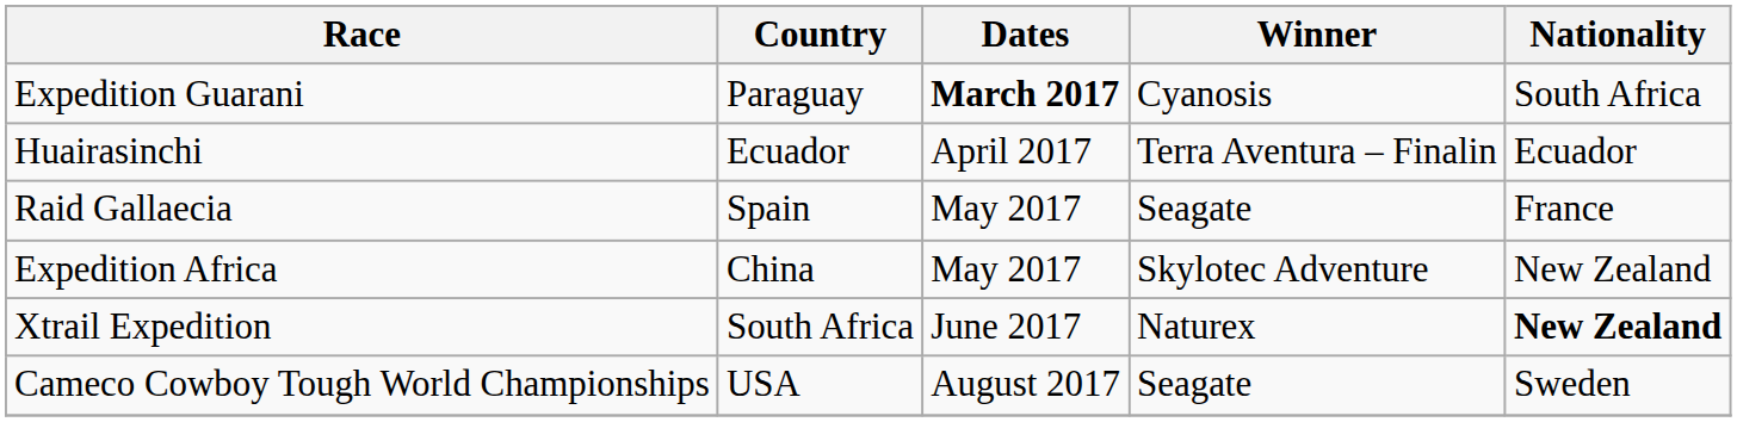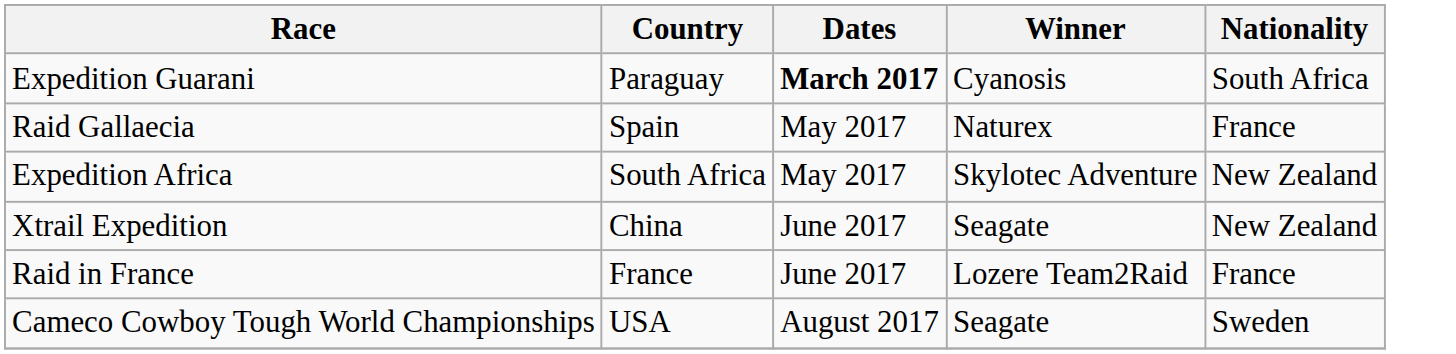- row: Huairasinchi | Ecuador | April 2017 | Terra Aventura – Finalin | Ecuador
Raid Gallaecia | Winner: Seagate -> Naturex
Expedition Africa | Country: China -> South Africa
Xtrail Expedition | Country: South Africa -> China
Xtrail Expedition | Winner: Naturex -> Seagate
Xtrail Expedition | Nationality: bold -> normal
+ row: Raid in France | France | June 2017 | Lozere Team2Raid | France
